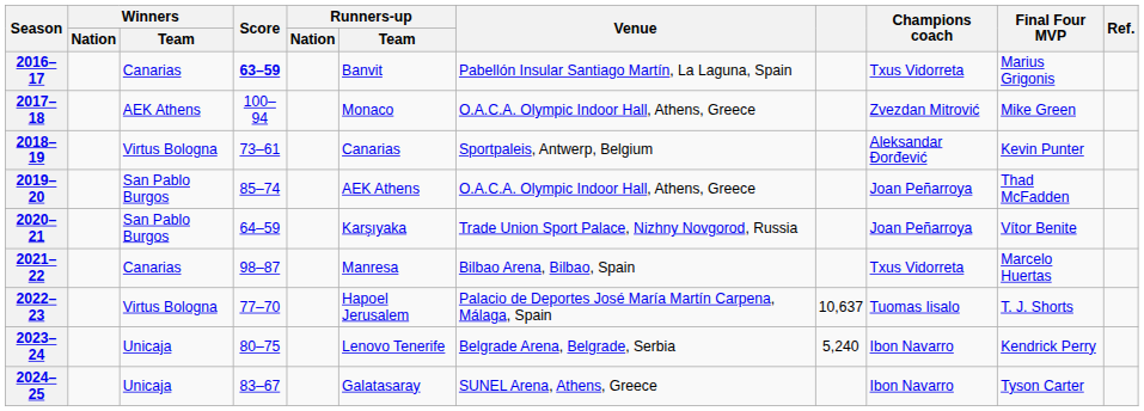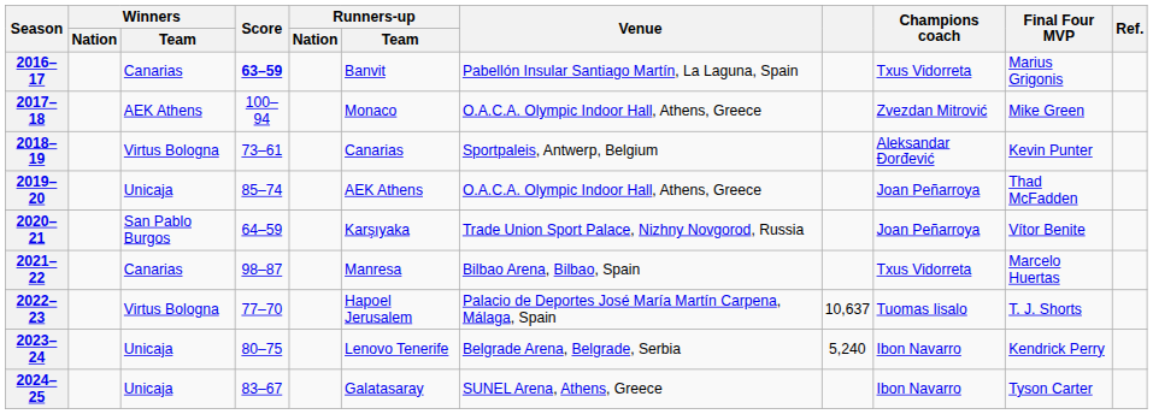2019–20 | Winners / Team: San Pablo Burgos -> Unicaja
